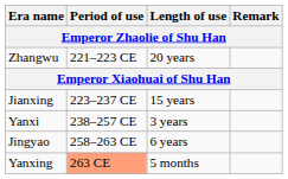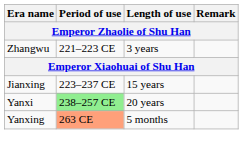Zhangwu | Length of use: 20 years -> 3 years
Yanxi | Period of use: no background -> lightgreen background
Yanxi | Length of use: 3 years -> 20 years
- row: Jingyao | 258–263 CE | 6 years
